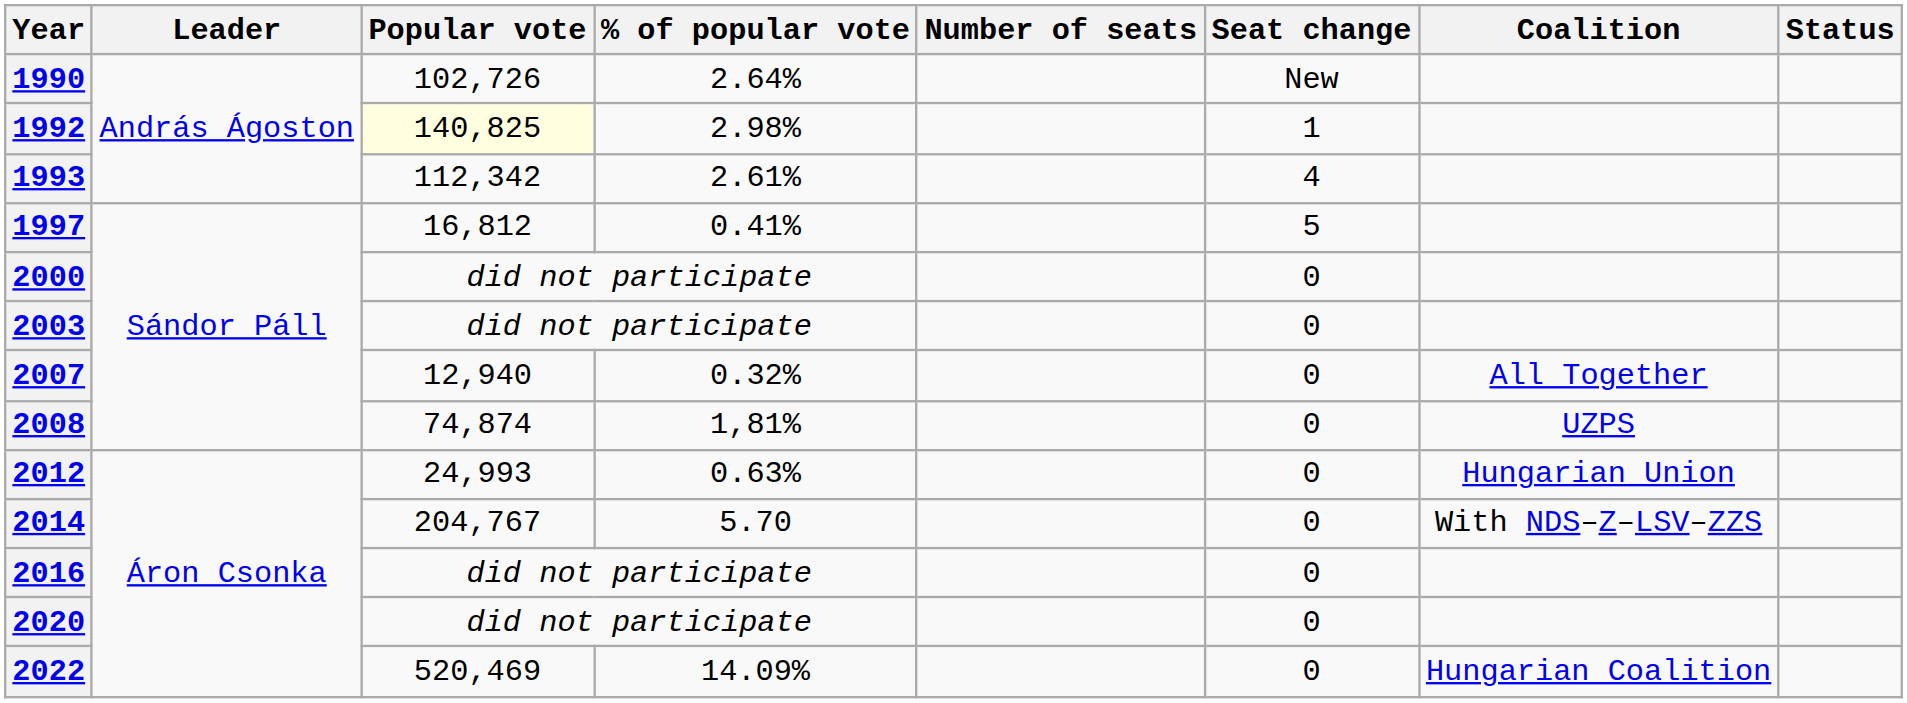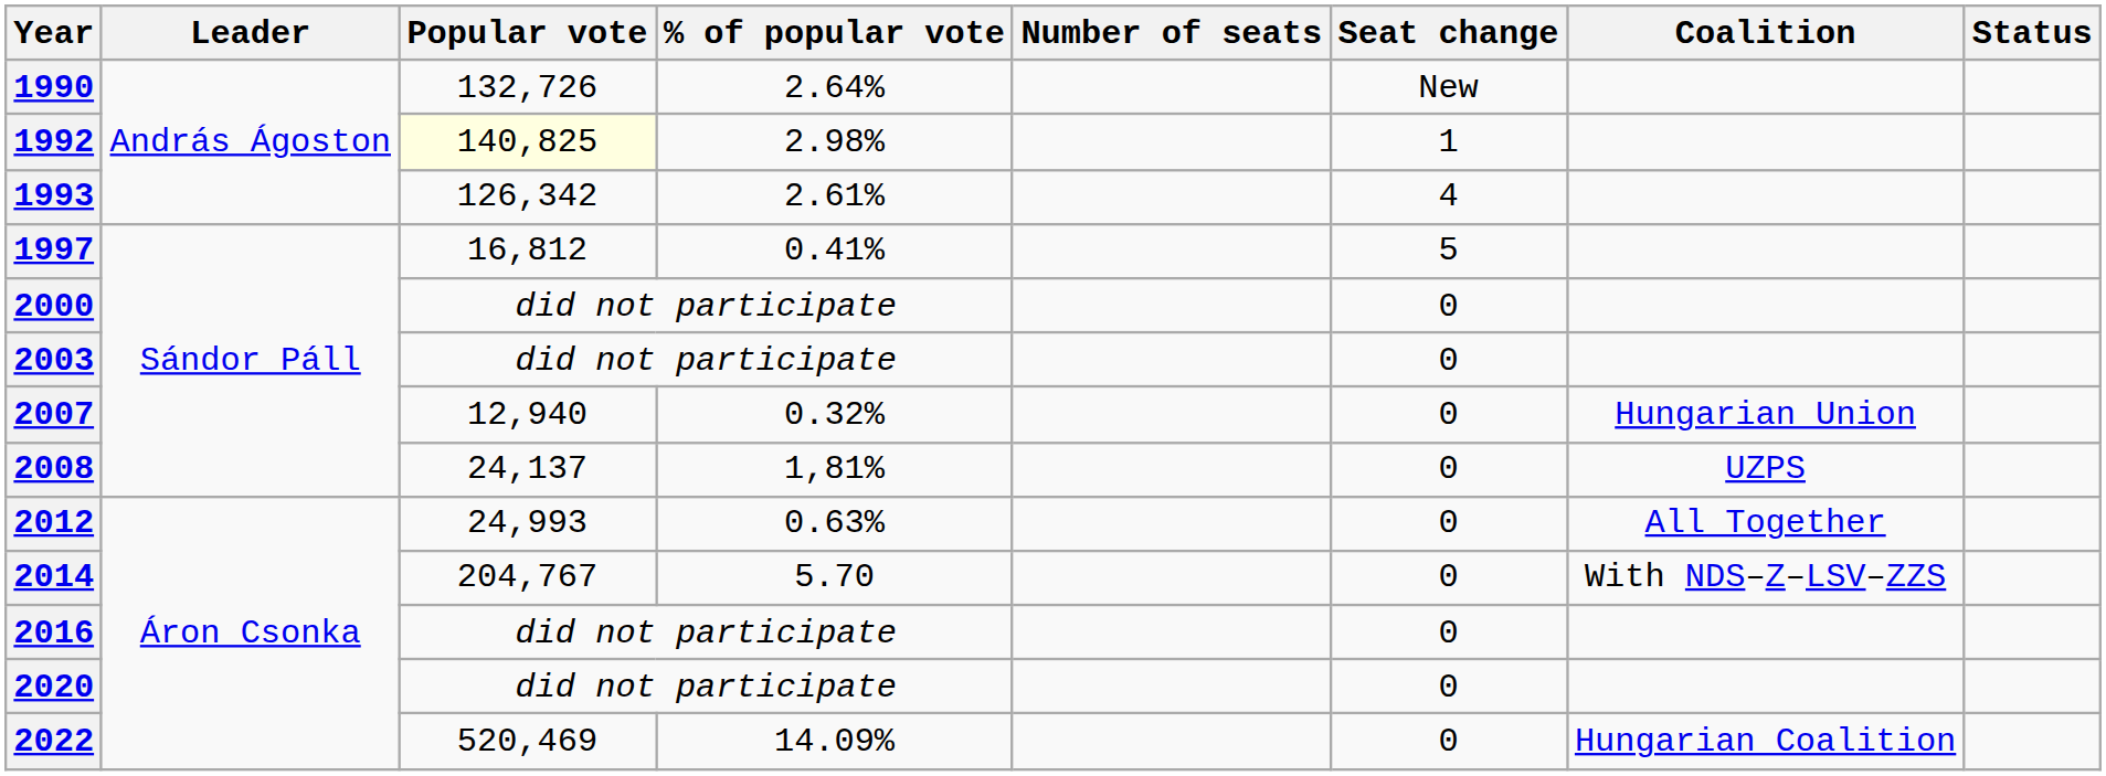1990 | Popular vote: 102,726 -> 132,726
1993 | Popular vote: 112,342 -> 126,342
2007 | Coalition: All Together -> Hungarian Union
2008 | Popular vote: 74,874 -> 24,137
2012 | Coalition: Hungarian Union -> All Together
